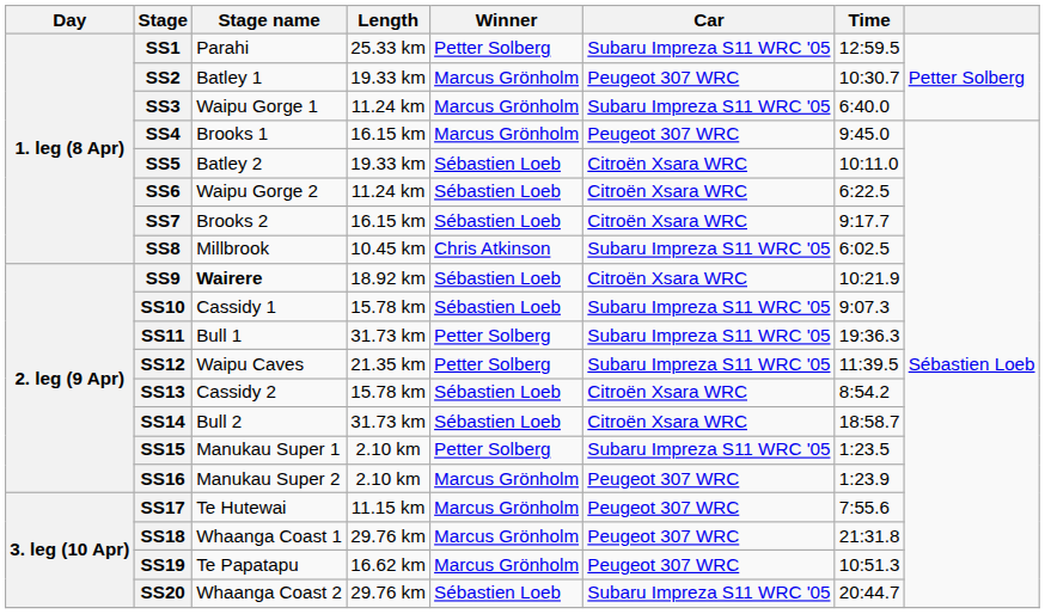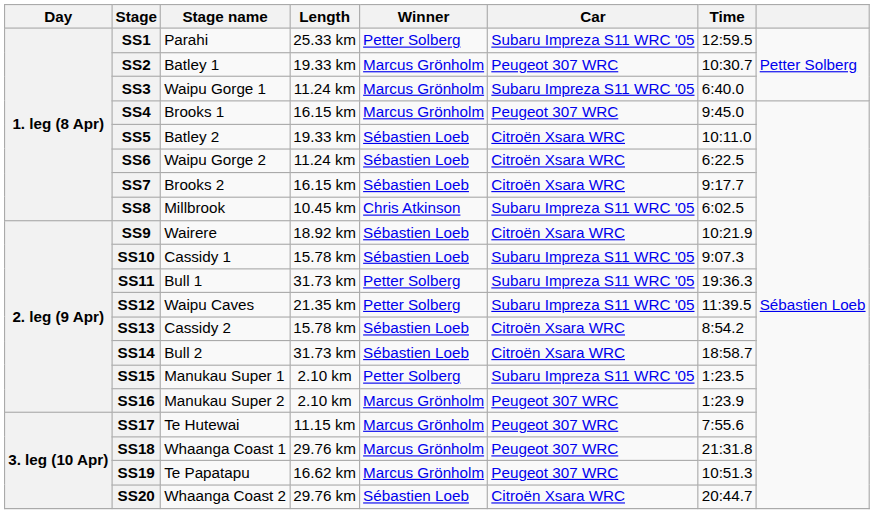SS9 | Stage name: bold -> normal
SS20 | Car: Subaru Impreza S11 WRC '05 -> Citroën Xsara WRC
